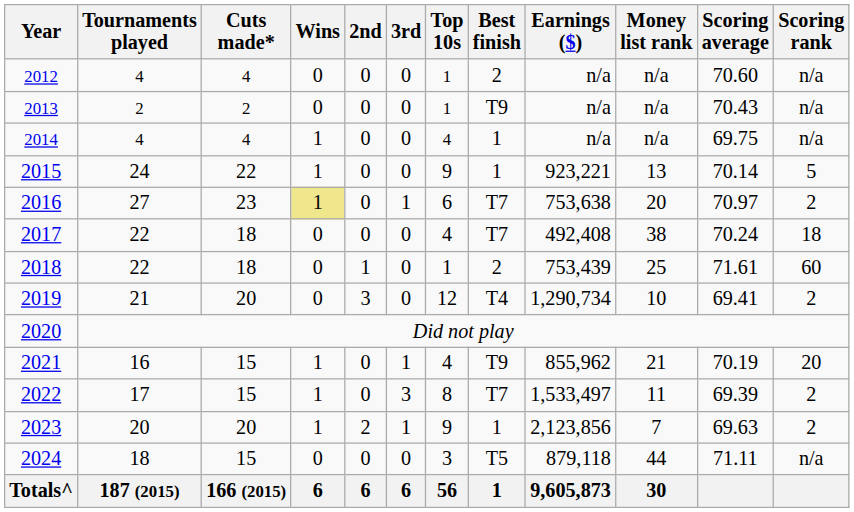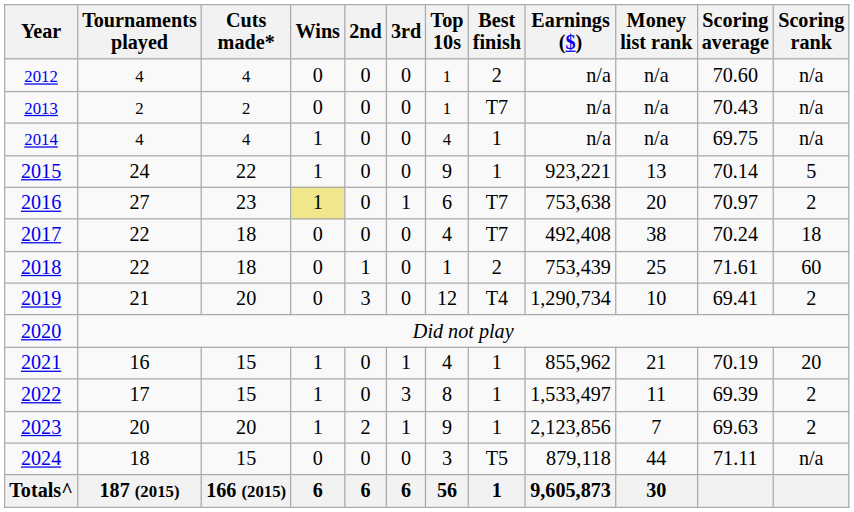2013 | Best finish: T9 -> T7
2021 | Best finish: T9 -> 1
2022 | Best finish: T7 -> 1
